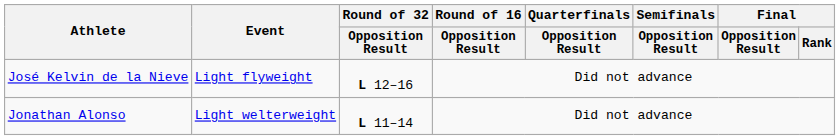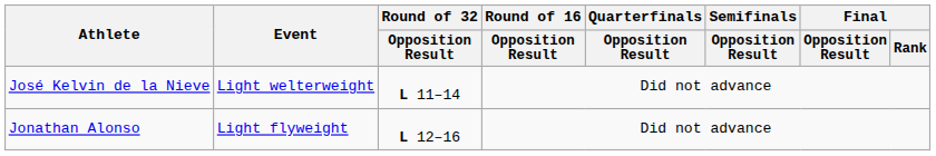José Kelvin de la Nieve | Event: Light flyweight -> Light welterweight
José Kelvin de la Nieve | Round of 32 / Opposition Result: L 12–16 -> L 11–14
Jonathan Alonso | Event: Light welterweight -> Light flyweight
Jonathan Alonso | Round of 32 / Opposition Result: L 11–14 -> L 12–16
